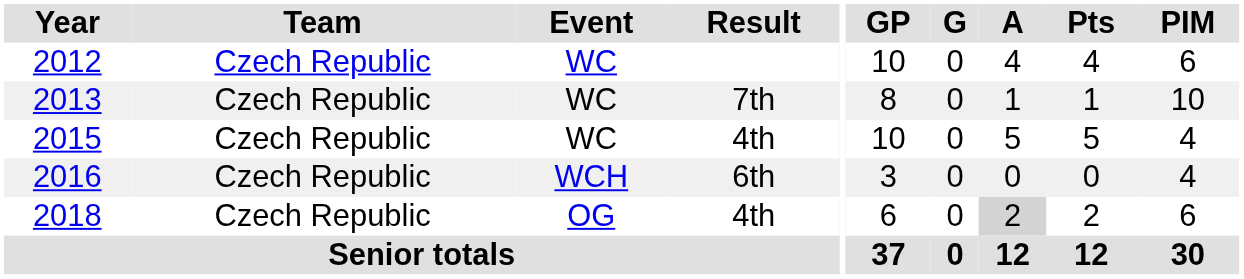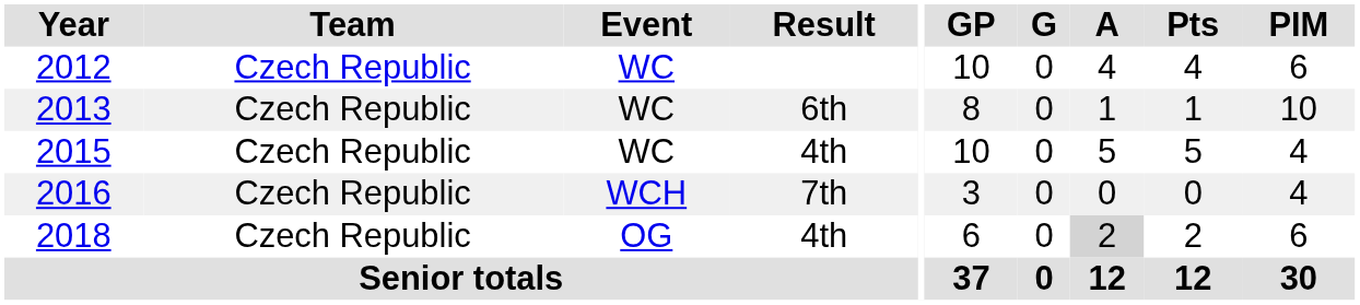2013 | Result: 7th -> 6th
2016 | Result: 6th -> 7th
